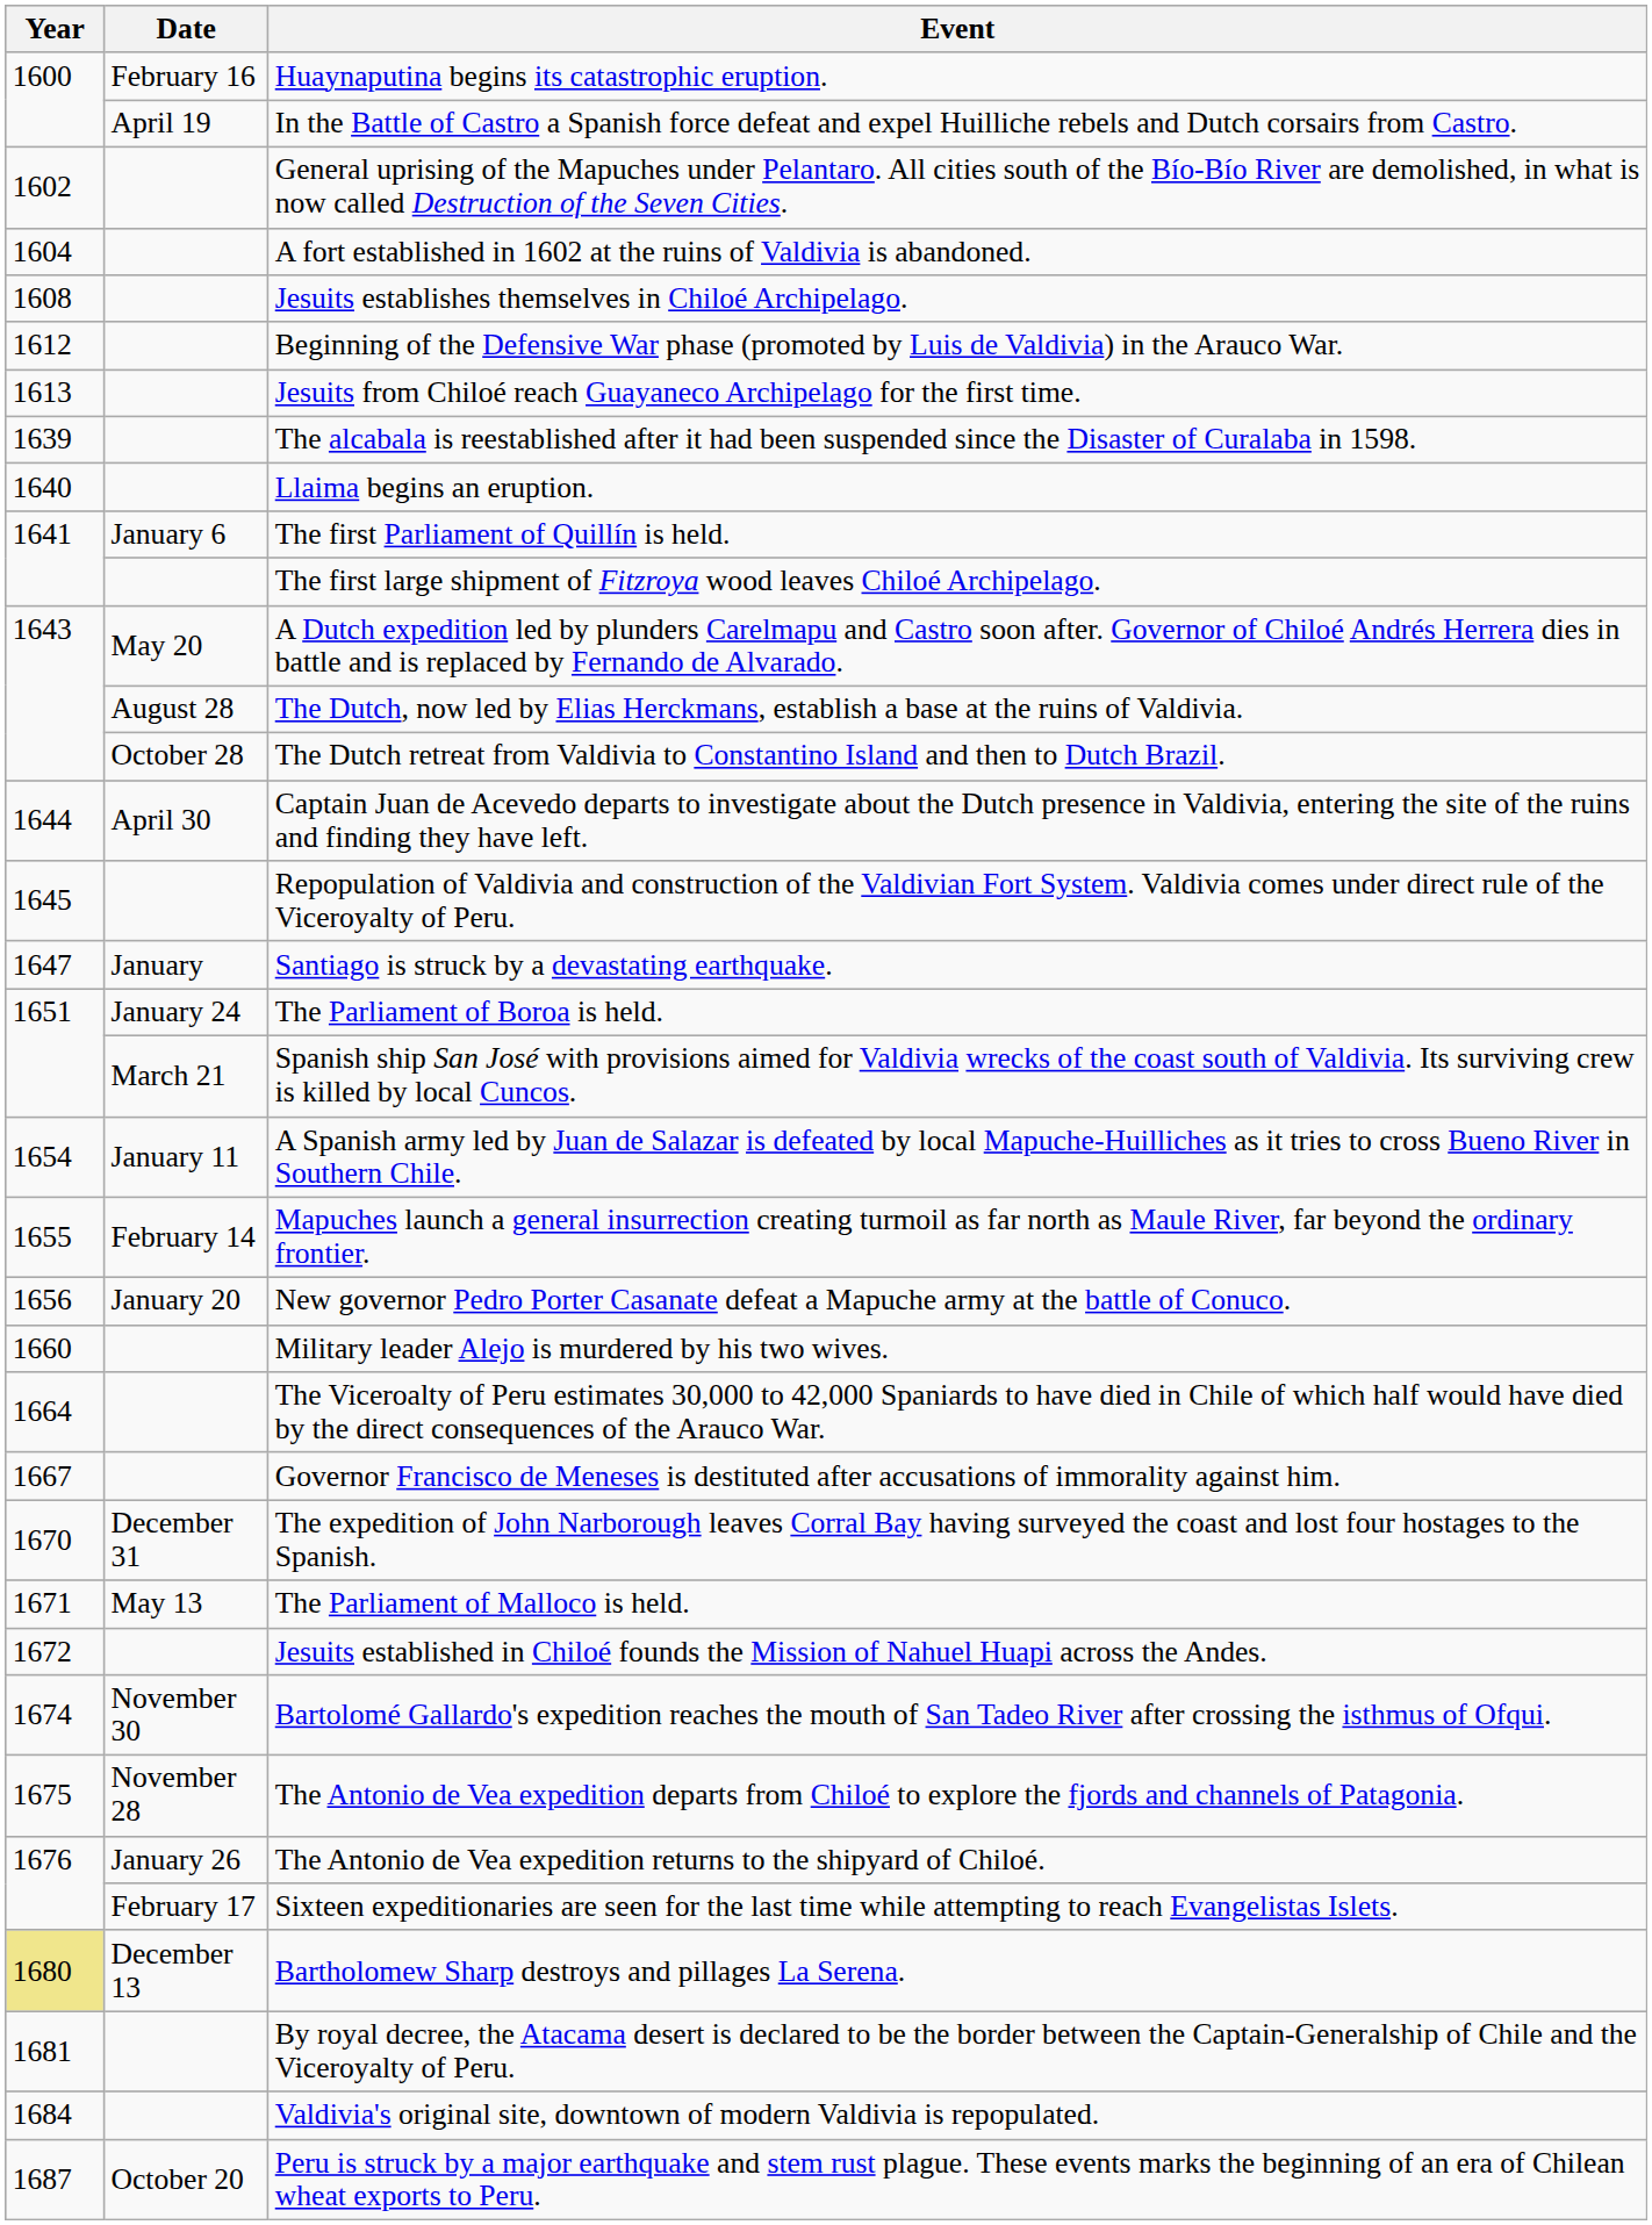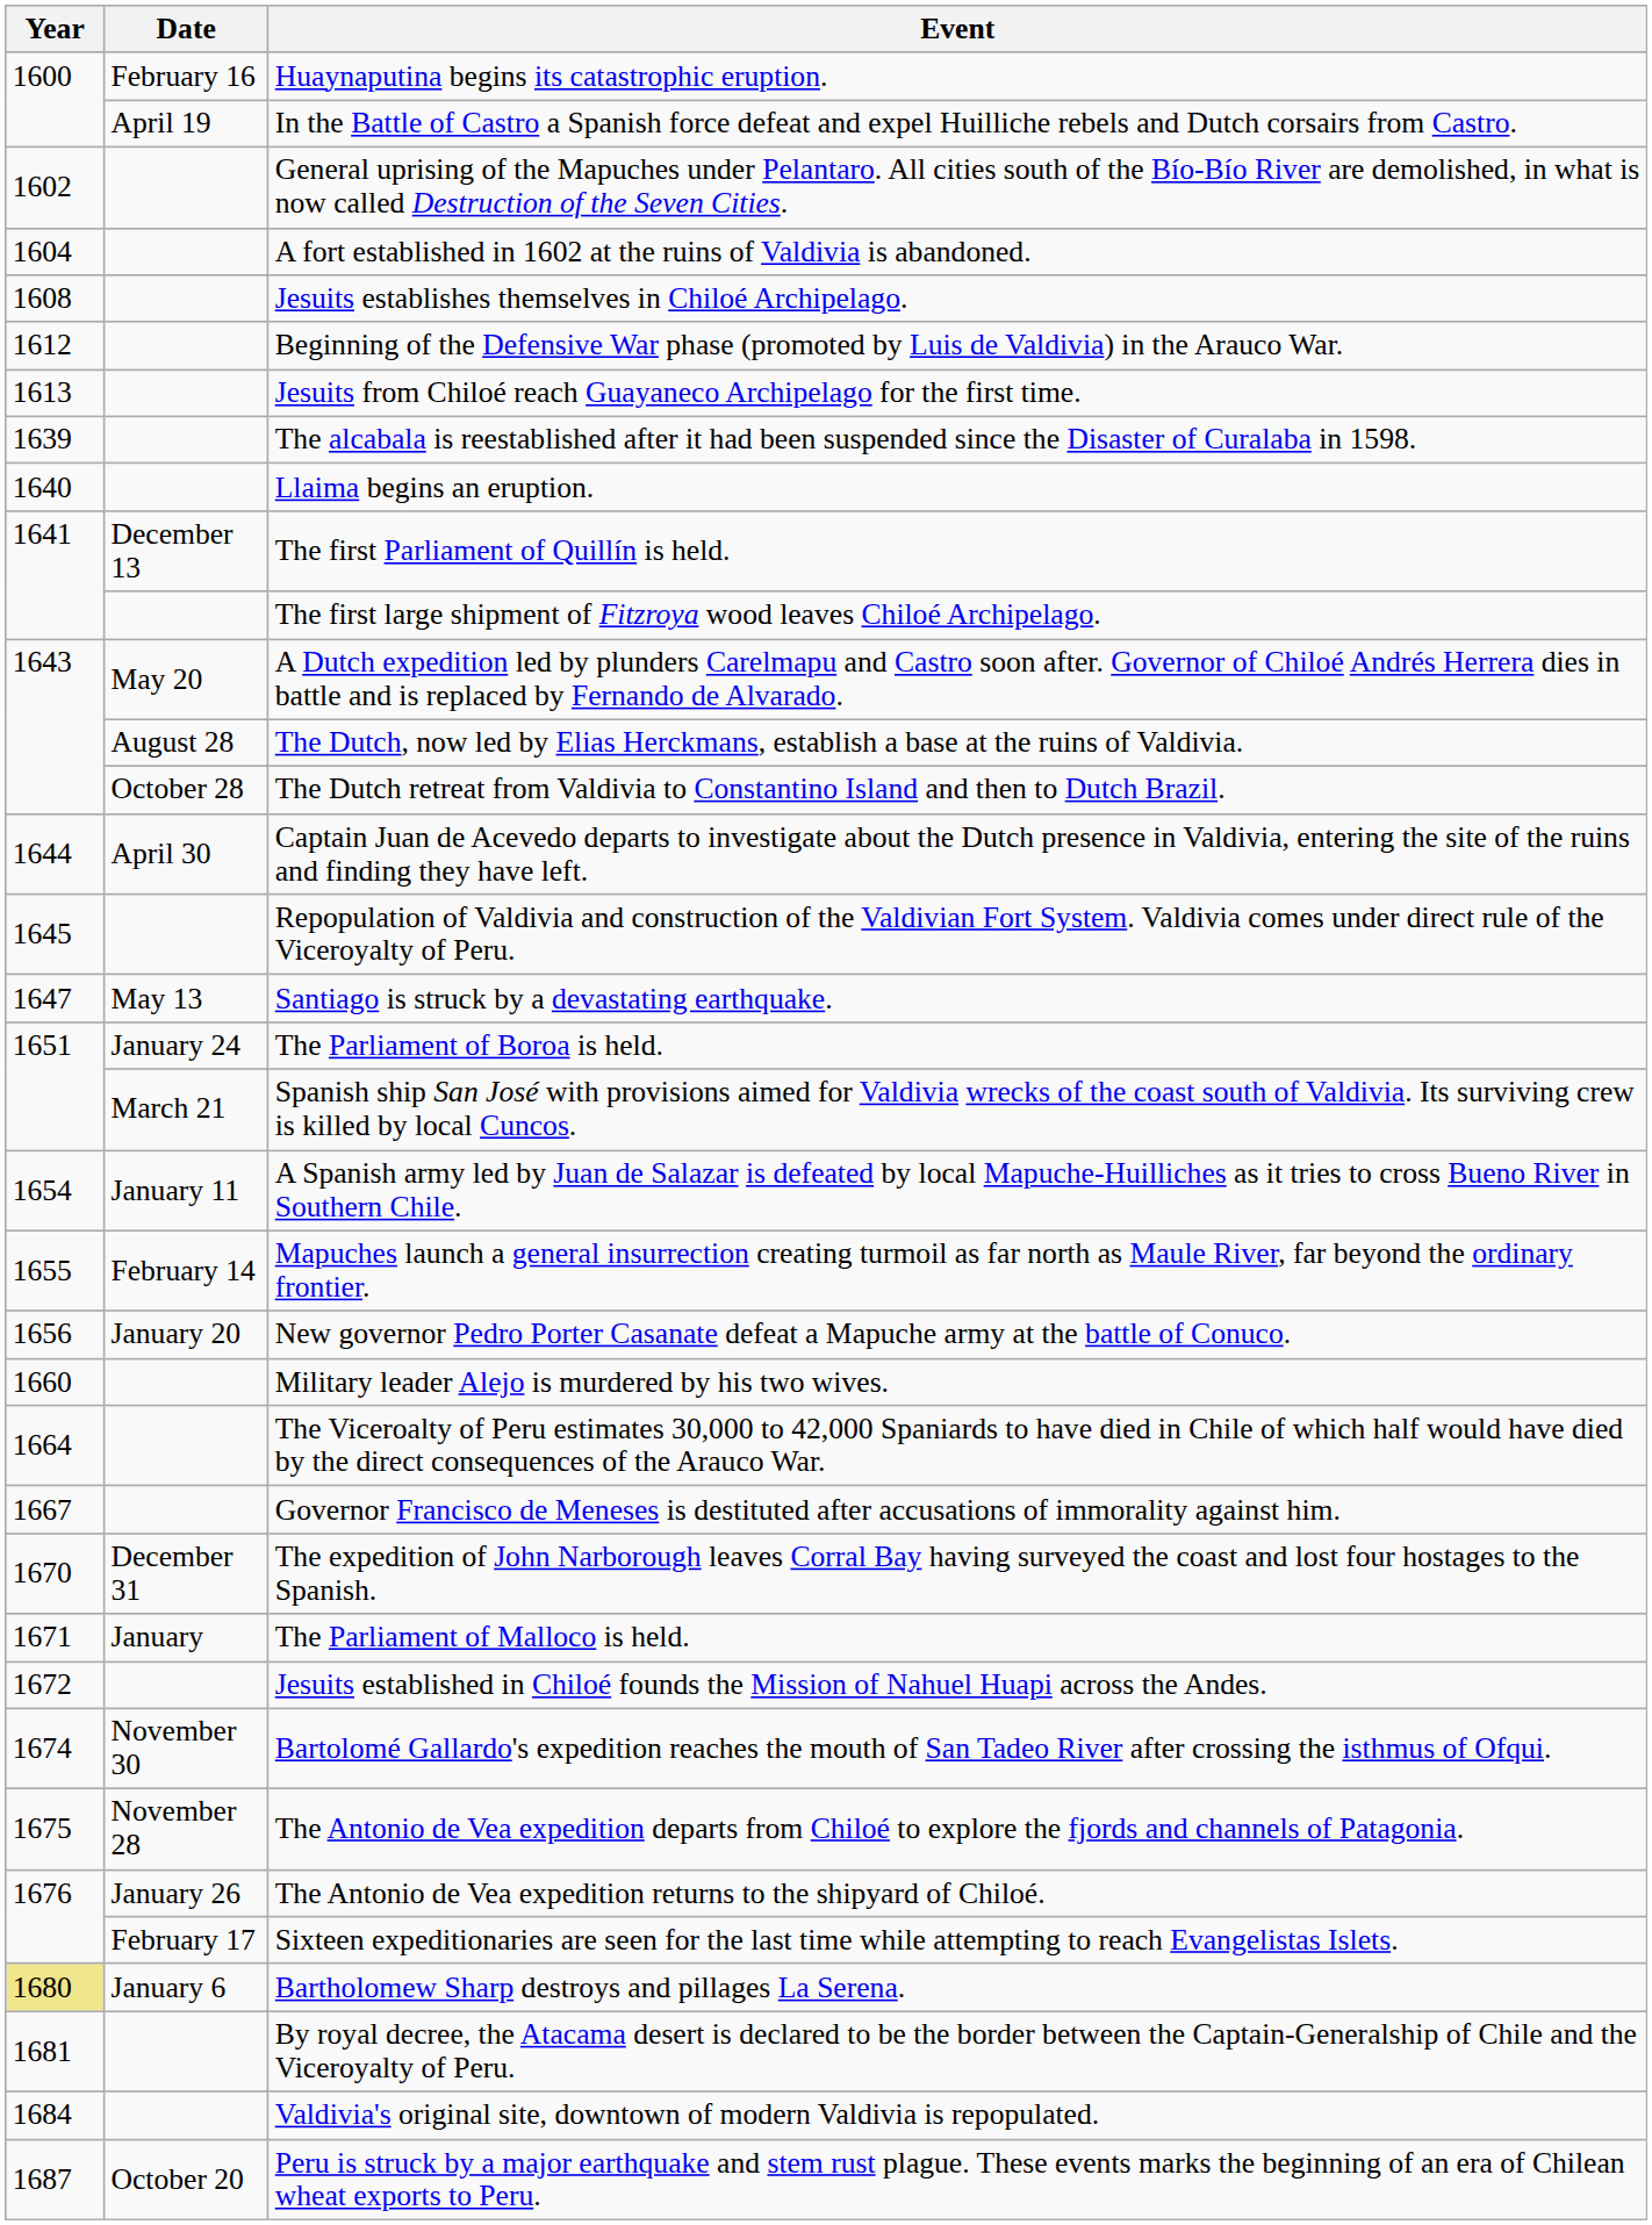The first Parliament of Quillín is held. | Date: January 6 -> December 13
Santiago is struck by a devastating earthquake. | Date: January -> May 13
The Parliament of Malloco is held. | Date: May 13 -> January
Bartholomew Sharp destroys and pillages La Serena. | Date: December 13 -> January 6
